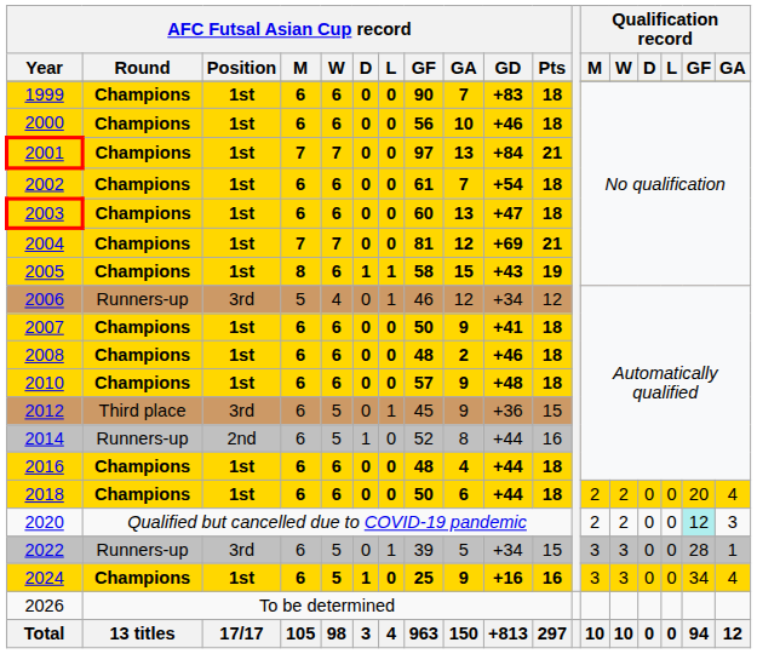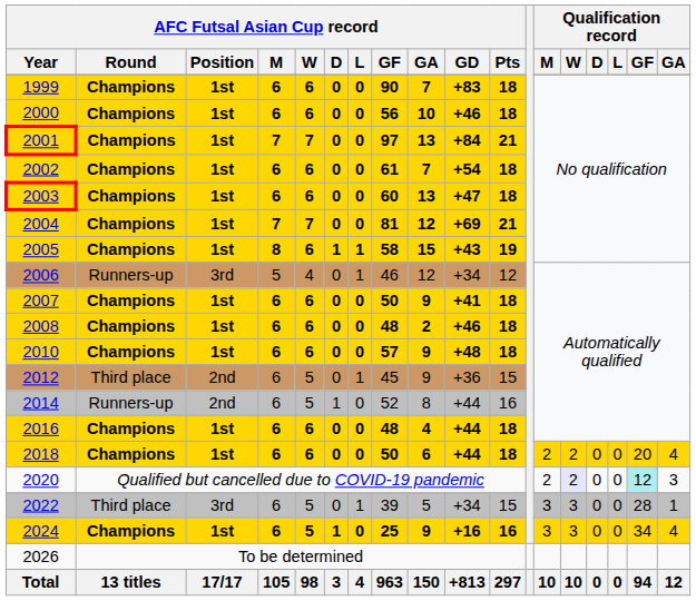2012 | AFC Futsal Asian Cup record / Position: 3rd -> 2nd
2020 | Qualification record / W: no background -> lavender background
2022 | AFC Futsal Asian Cup record / Round: Runners-up -> Third place
